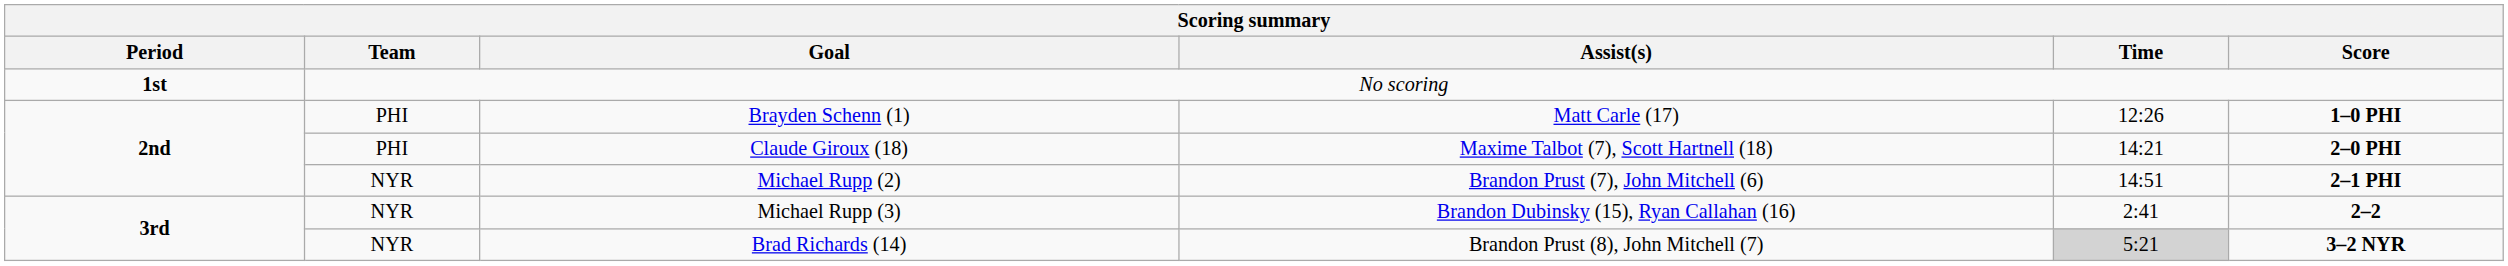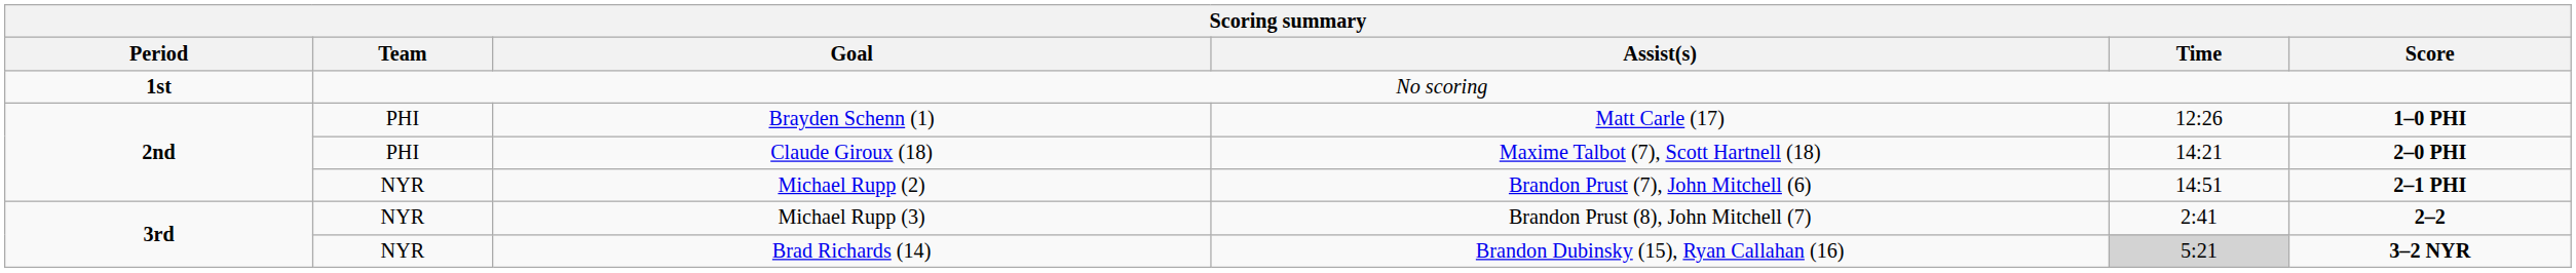Michael Rupp (3) | Assist(s): Brandon Dubinsky (15), Ryan Callahan (16) -> Brandon Prust (8), John Mitchell (7)
Brad Richards (14) | Assist(s): Brandon Prust (8), John Mitchell (7) -> Brandon Dubinsky (15), Ryan Callahan (16)
